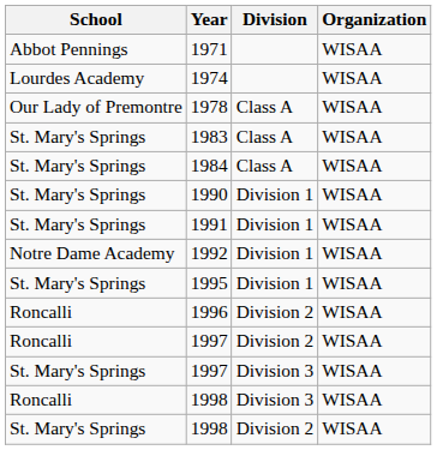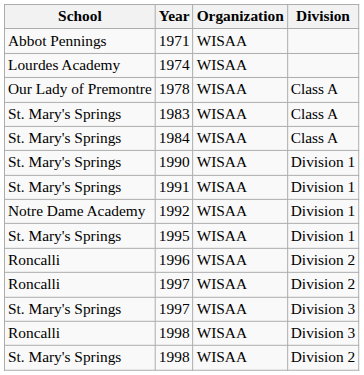columns swapped: Organization <-> Division
